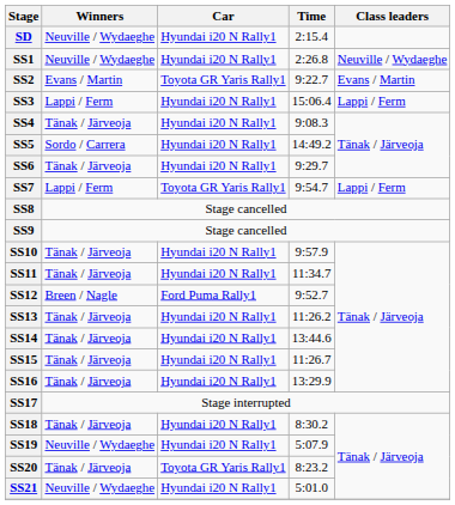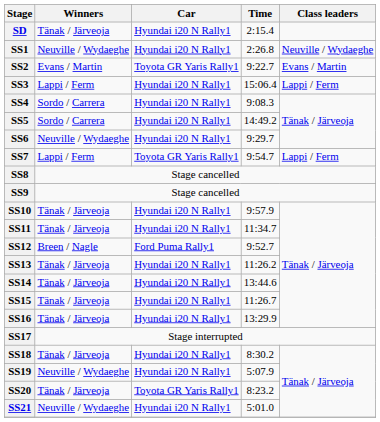SD | Winners: Neuville / Wydaeghe -> Tänak / Järveoja
SS4 | Winners: Tänak / Järveoja -> Sordo / Carrera
SS6 | Winners: Tänak / Järveoja -> Neuville / Wydaeghe
